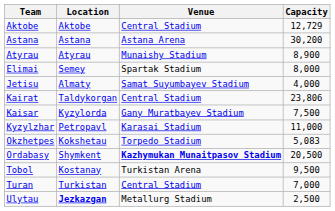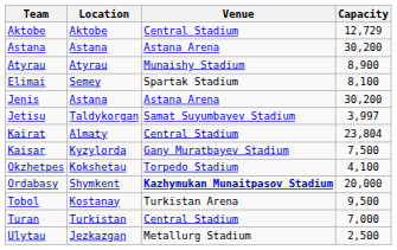Elimai | Capacity: 8,000 -> 8,100
+ row: Jenis | Astana | Astana Arena | 30,200
Jetisu | Location: Almaty -> Taldykorgan
Jetisu | Capacity: 4,000 -> 3,997
Kairat | Location: Taldykorgan -> Almaty
Kairat | Capacity: 23,806 -> 23,804
- row: Kyzylzhar | Petropavl | Karasai Stadium | 11,000
Okzhetpes | Capacity: 5,083 -> 4,100
Ordabasy | Capacity: 20,500 -> 20,000
Ulytau | Location: bold -> normal
